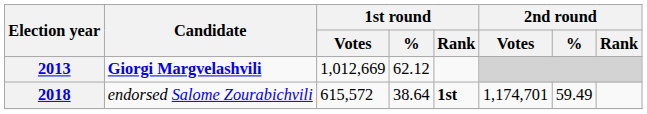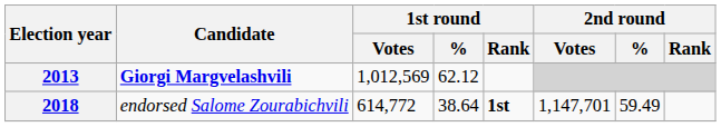2013 | 1st round / Votes: 1,012,669 -> 1,012,569
2018 | 1st round / Votes: 615,572 -> 614,772
2018 | 2nd round / Votes: 1,174,701 -> 1,147,701
